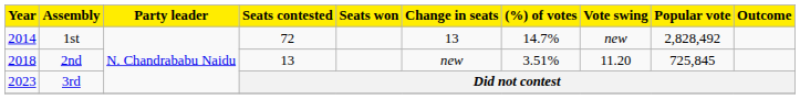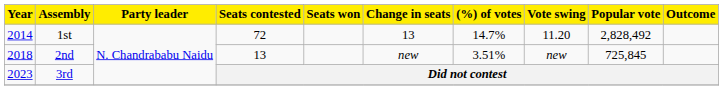1st | Vote swing: new -> 11.20
2nd | Vote swing: 11.20 -> new
